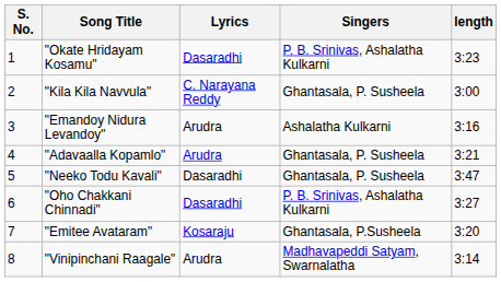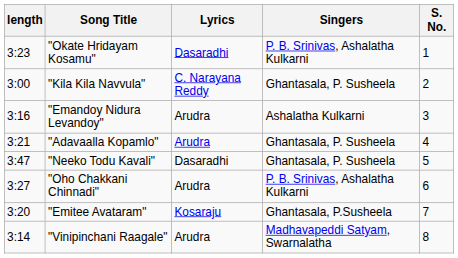columns swapped: S. No. <-> length
"Oho Chakkani Chinnadi" | Lyrics: Dasaradhi -> Arudra
